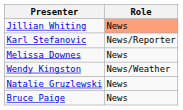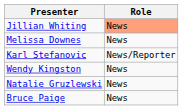rows swapped: Melissa Downes <-> Karl Stefanovic
Wendy Kingston | Role: News/Weather -> News
